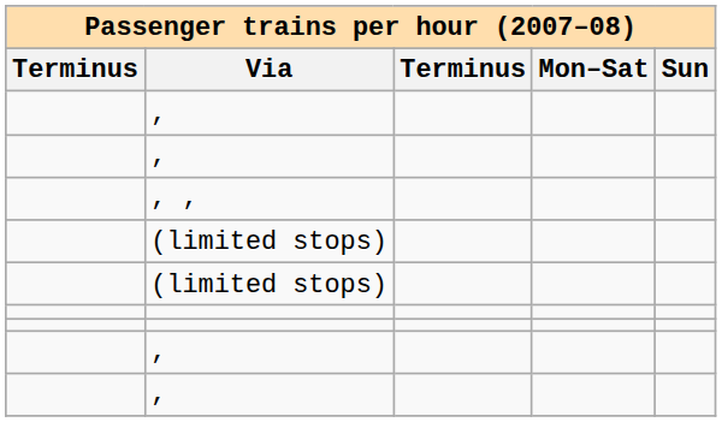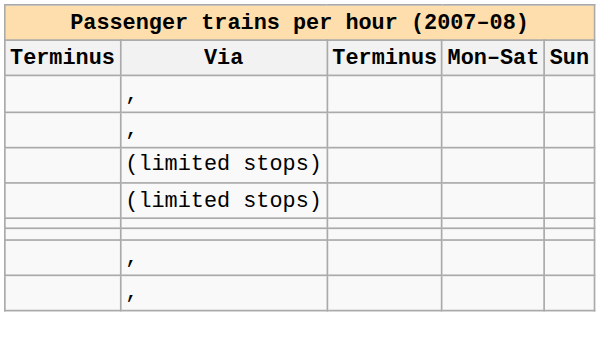- row: , ,
